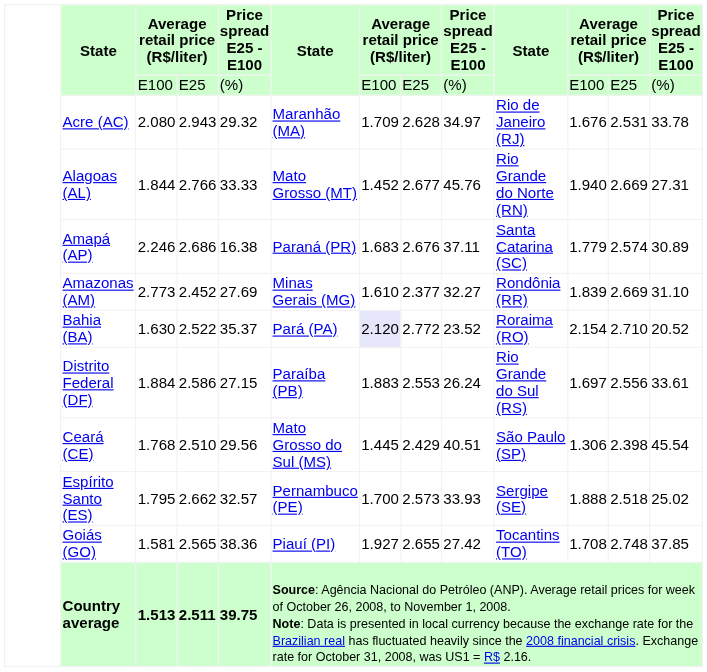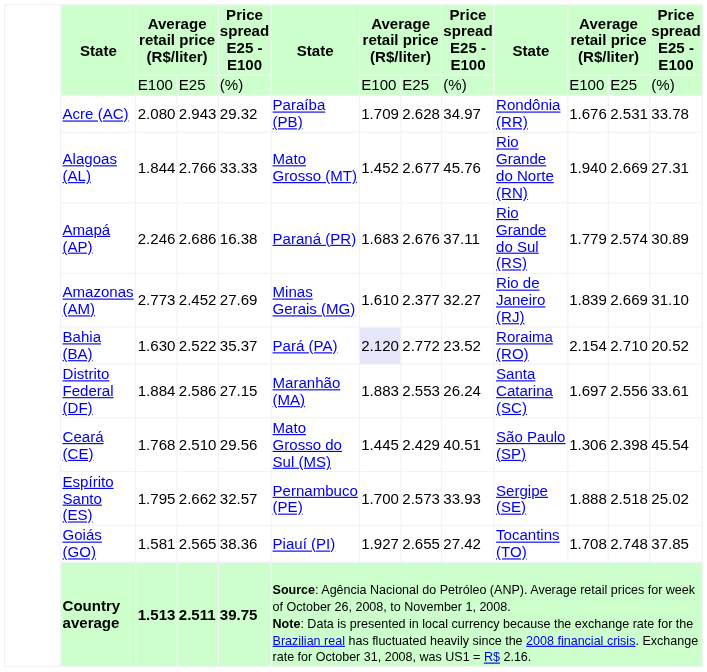Acre (AC) | column 6: Maranhão (MA) -> Paraíba (PB)
Acre (AC) | column 10: Rio de Janeiro (RJ) -> Rondônia (RR)
Amapá (AP) | column 10: Santa Catarina (SC) -> Rio Grande do Sul (RS)
Amazonas (AM) | column 10: Rondônia (RR) -> Rio de Janeiro (RJ)
Distrito Federal (DF) | column 6: Paraíba (PB) -> Maranhão (MA)
Distrito Federal (DF) | column 10: Rio Grande do Sul (RS) -> Santa Catarina (SC)
